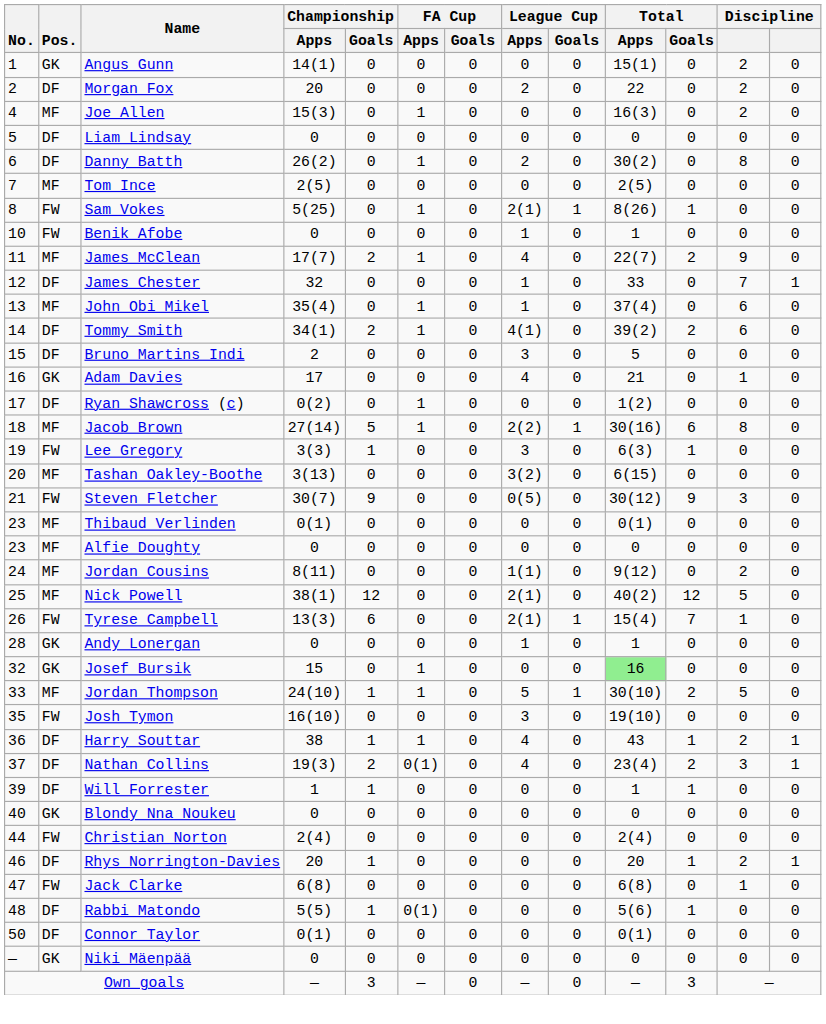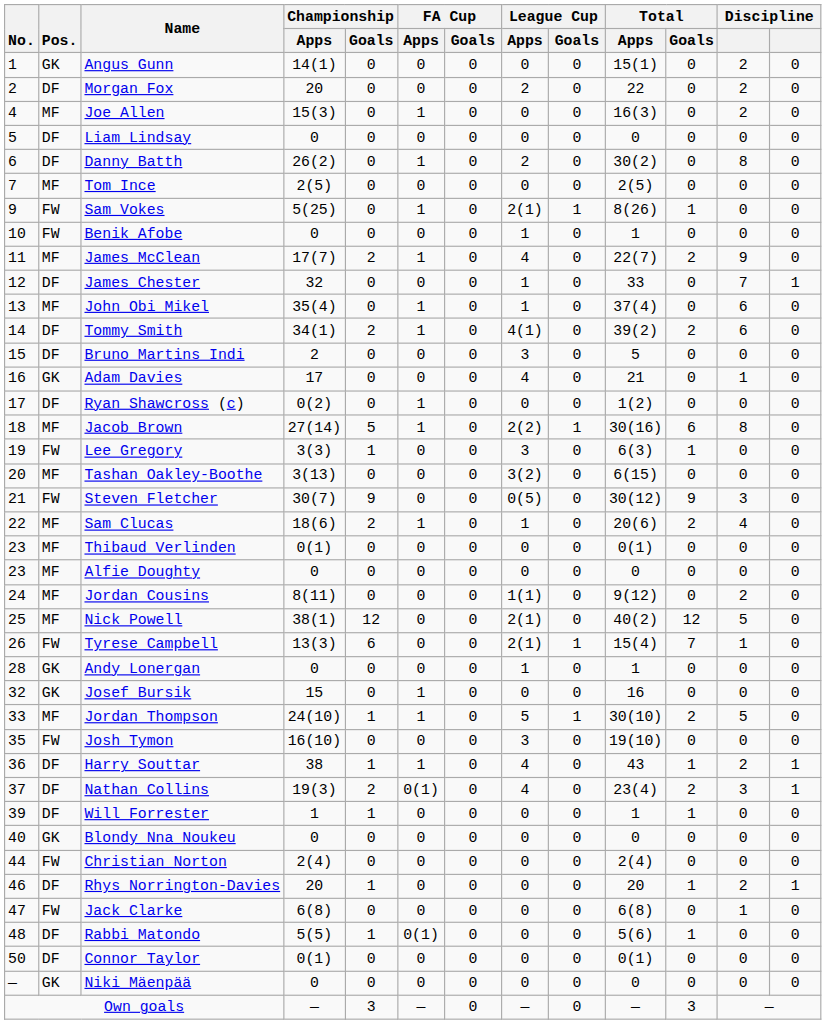Sam Vokes | No.: 8 -> 9
+ row: 22 | MF | Sam Clucas | 18(6) | 2 | 1 | 0 | 1 | 0 | 20(6) | 2 | 4 | 0
Josef Bursik | Total / Apps: lightgreen background -> no background
